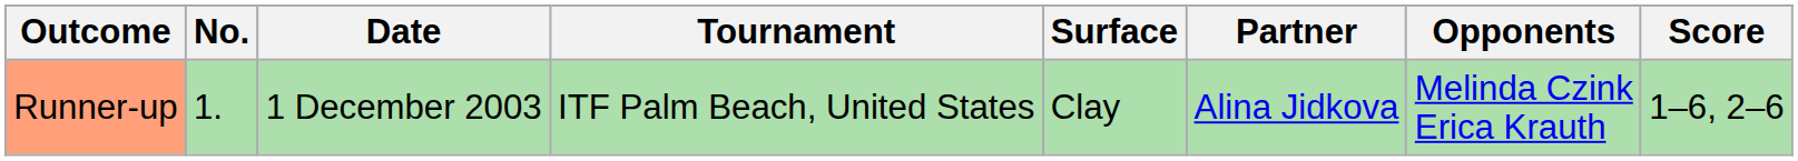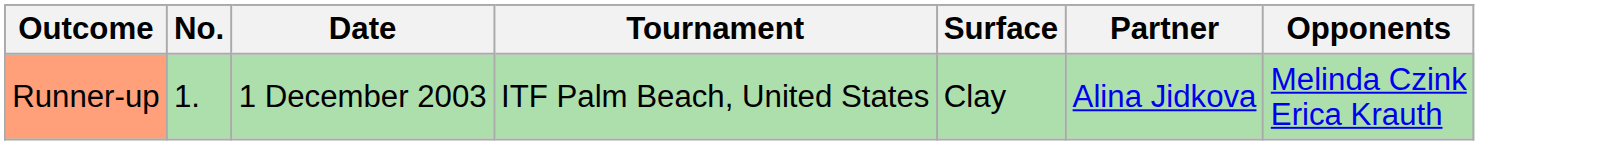- column: Score | 1–6, 2–6
